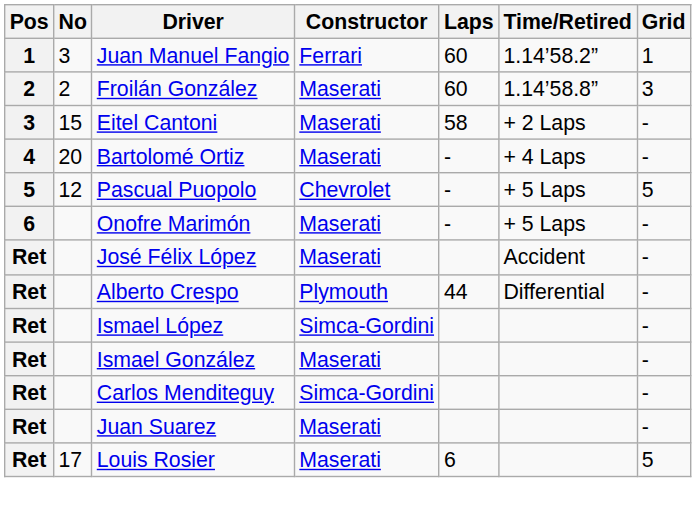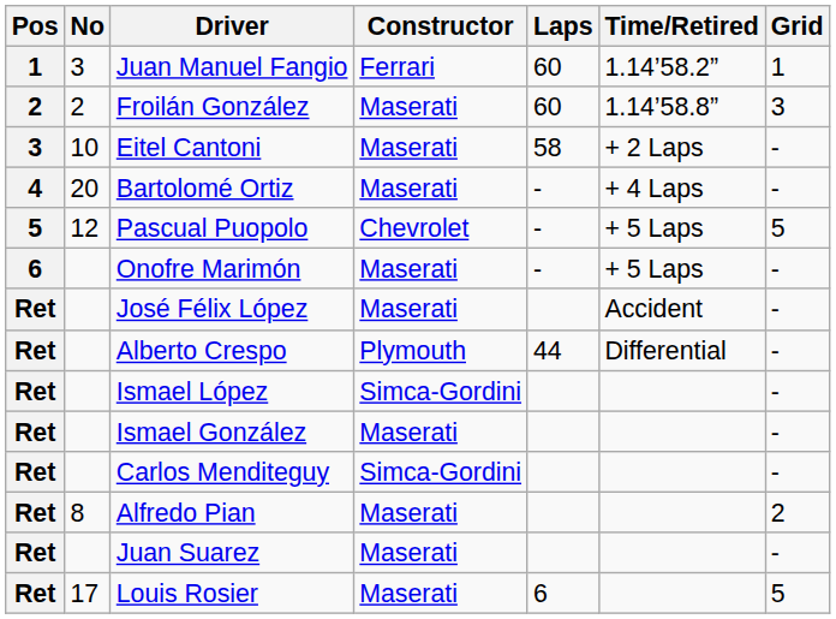Eitel Cantoni | No: 15 -> 10
+ row: Ret | 8 | Alfredo Pian | Maserati | 2
